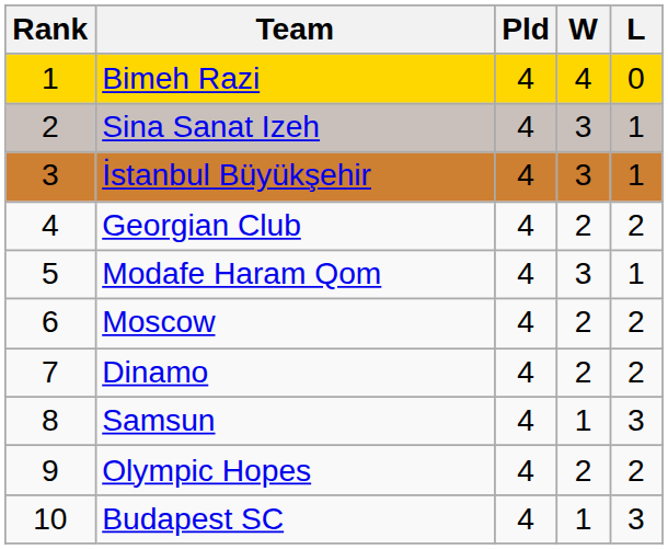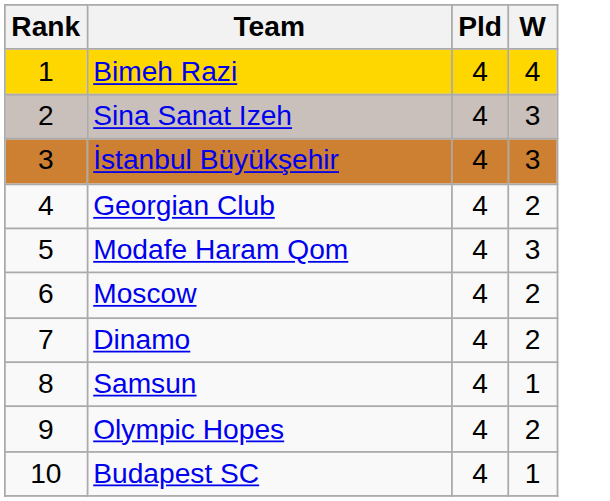- column: L | 0 | 1 | 1 | 2 | 1 | 2 | 2 | 3 | 2 | 3
